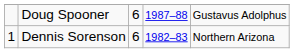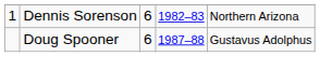rows swapped: Dennis Sorenson <-> Doug Spooner
